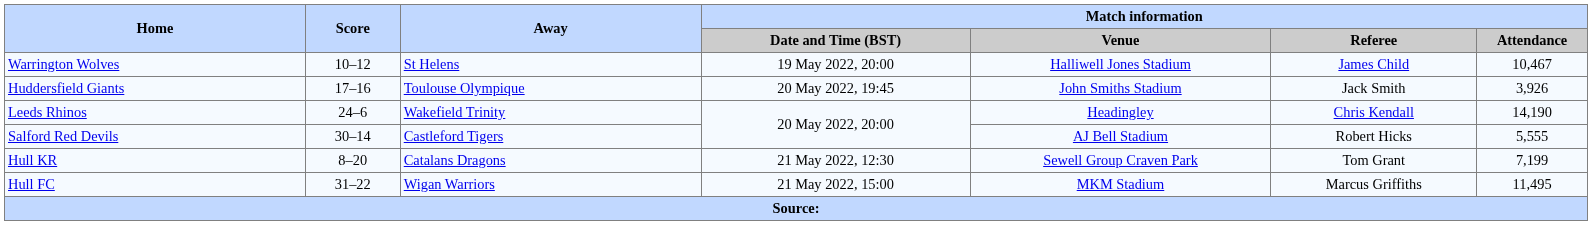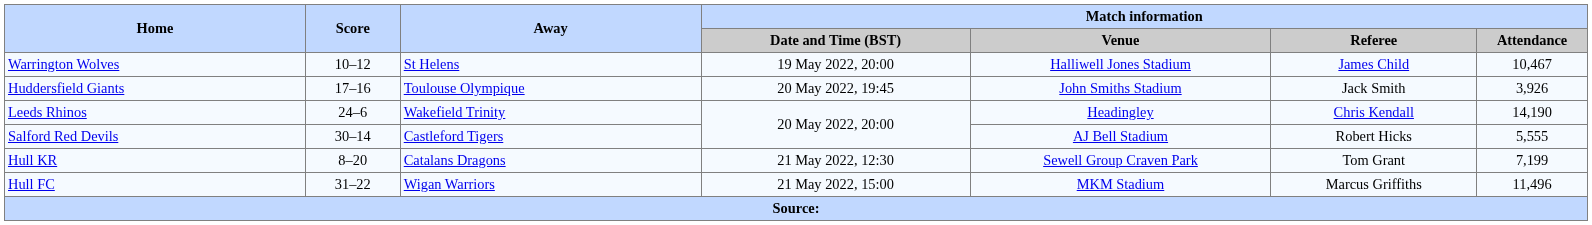Hull FC | Match information / Attendance: 11,495 -> 11,496
